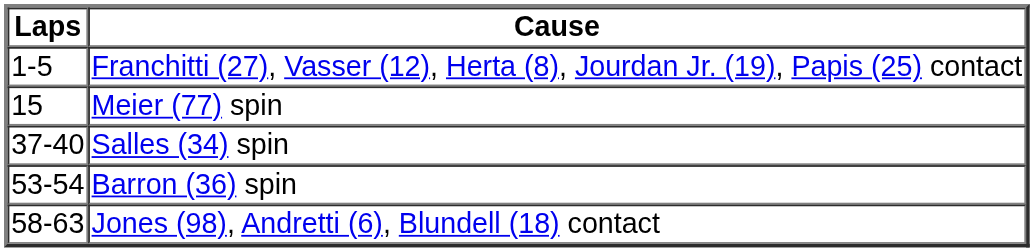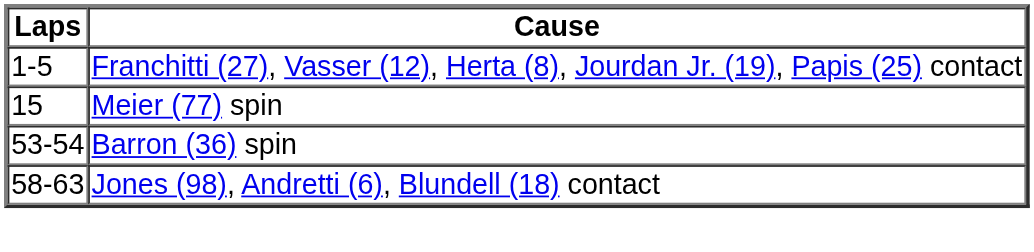- row: 37-40 | Salles (34) spin
